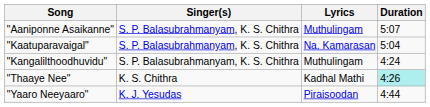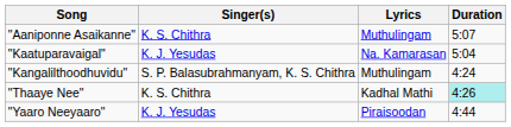"Aaniponne Asaikanne" | Singer(s): S. P. Balasubrahmanyam, K. S. Chithra -> K. S. Chithra
"Kaatuparavaigal" | Singer(s): S. P. Balasubrahmanyam, K. S. Chithra -> K. J. Yesudas
